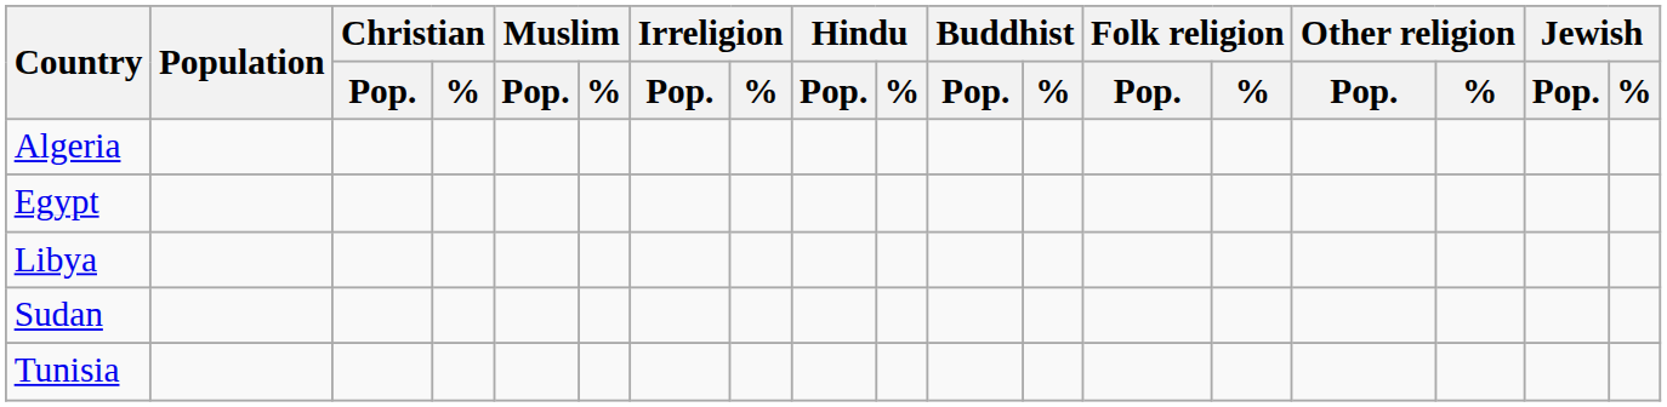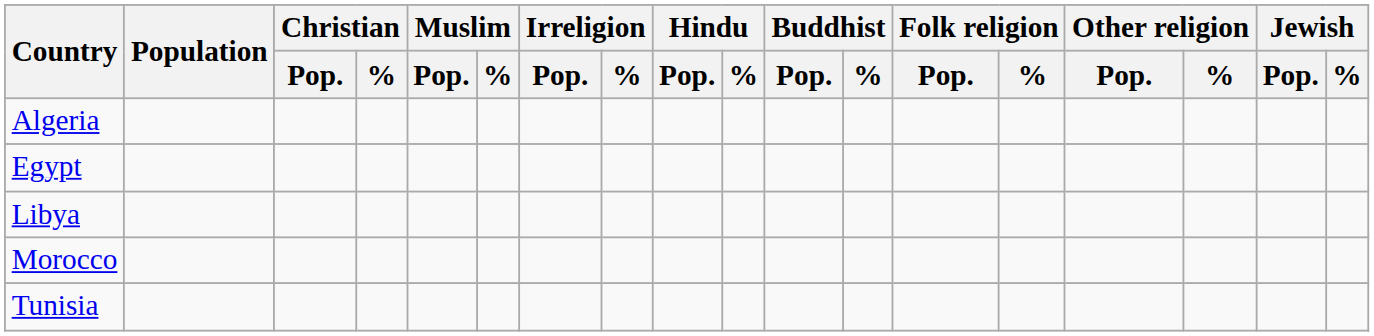+ row: Morocco
- row: Sudan
